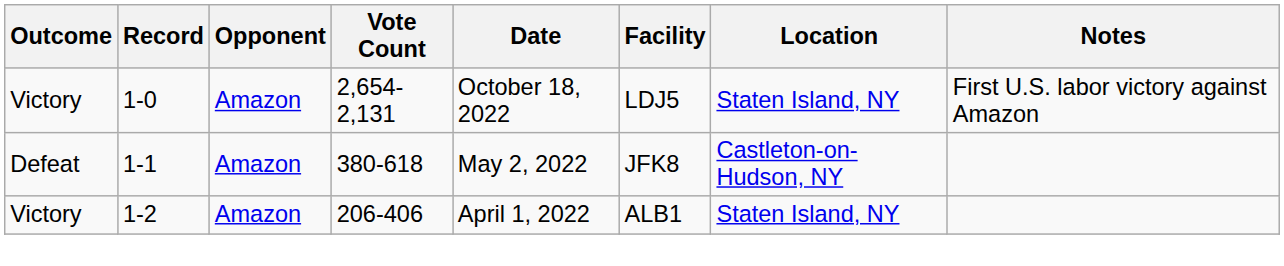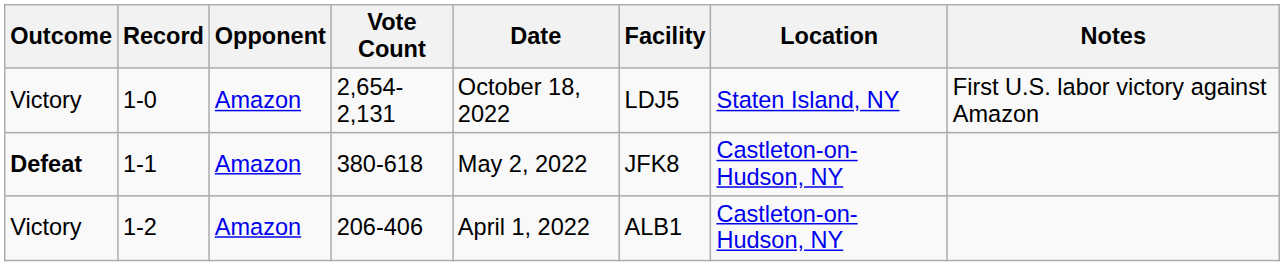1-1 | Outcome: normal -> bold
1-2 | Location: Staten Island, NY -> Castleton-on-Hudson, NY
